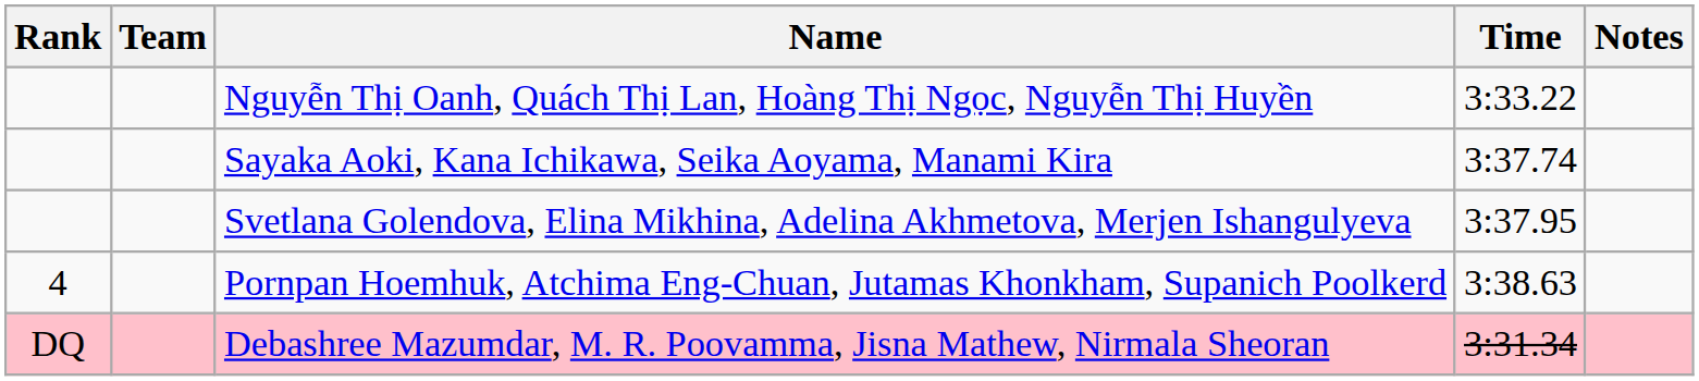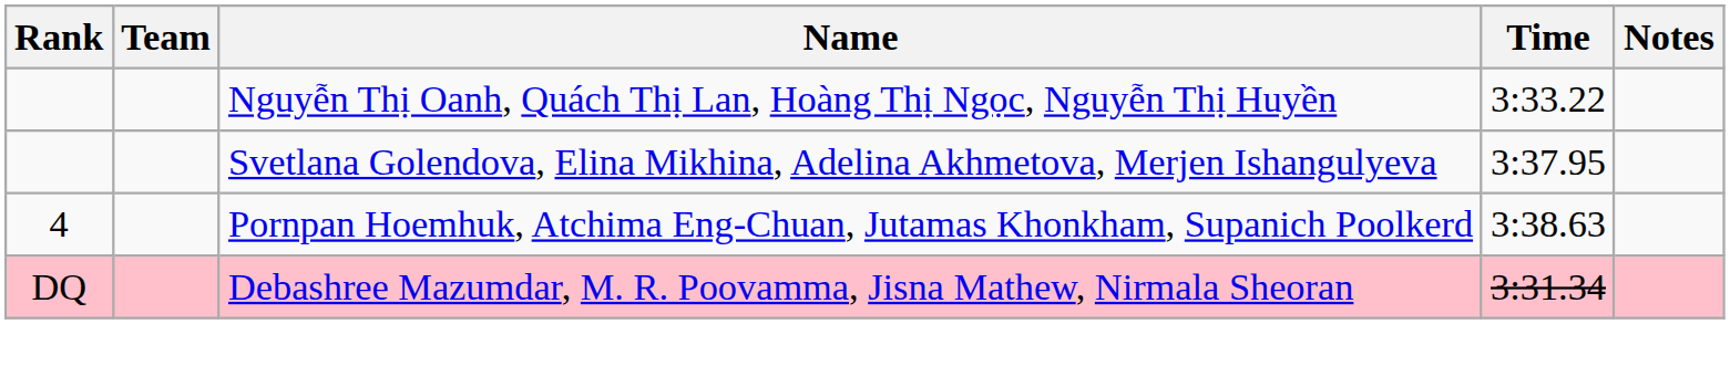- row: Sayaka Aoki, Kana Ichikawa, Seika Aoyama, Manami Kira | 3:37.74
